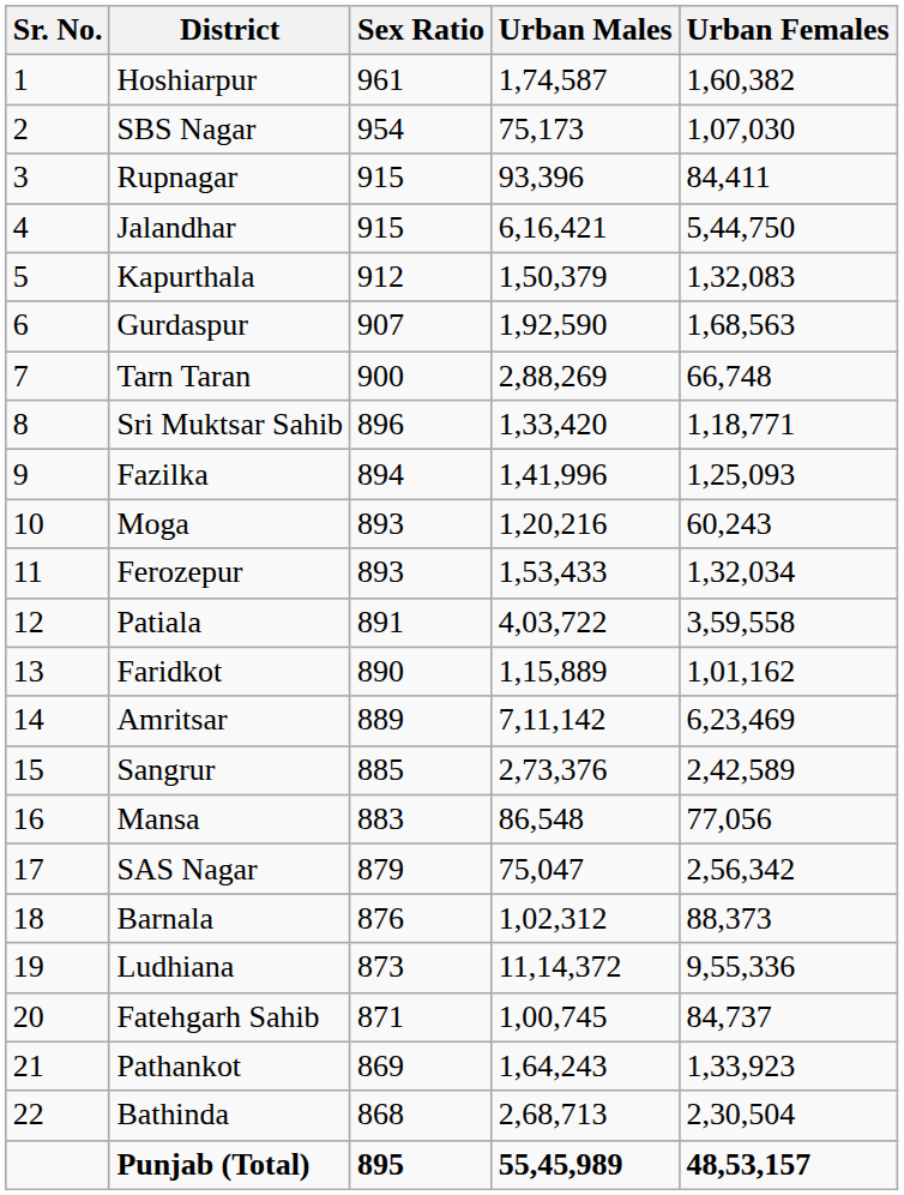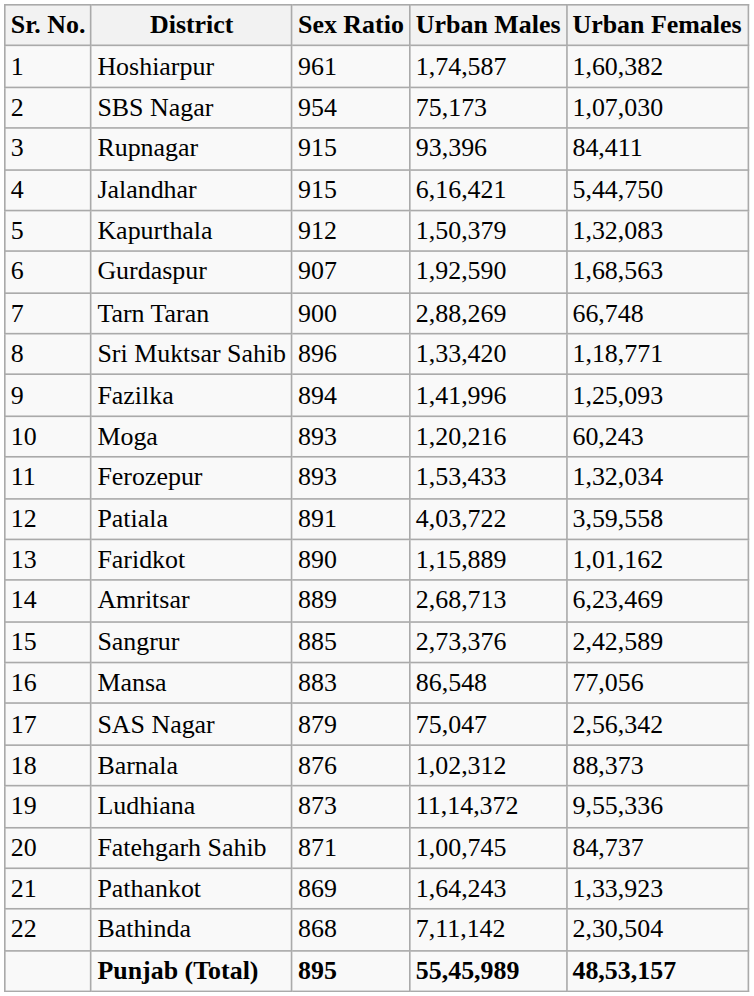Amritsar | Urban Males: 7,11,142 -> 2,68,713
Bathinda | Urban Males: 2,68,713 -> 7,11,142
